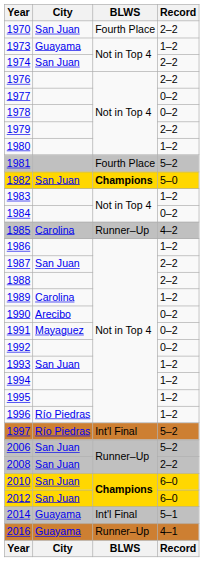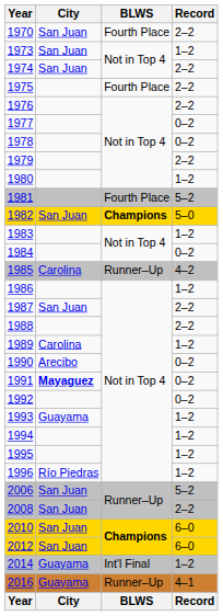1973 | City: Guayama -> San Juan
+ row: 1975 | Fourth Place | 2–2
1991 | City: normal -> bold
1993 | City: San Juan -> Guayama
- row: 1997 | Río Piedras | Int'l Final | 5–2
2014 | Record: 5–1 -> 1–2
